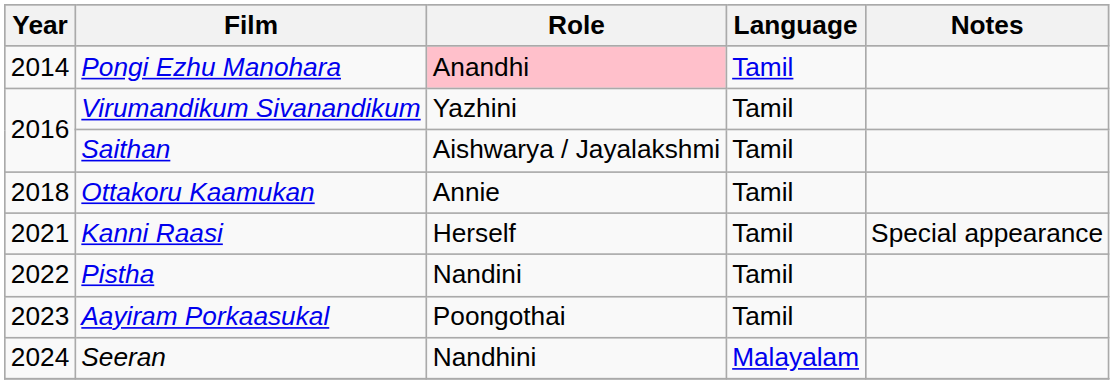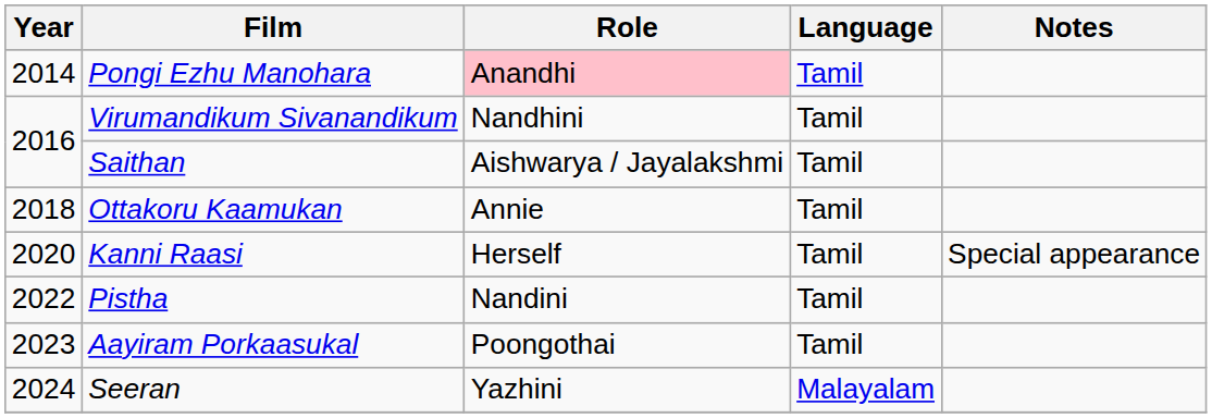Virumandikum Sivanandikum | Role: Yazhini -> Nandhini
Kanni Raasi | Year: 2021 -> 2020
Seeran | Role: Nandhini -> Yazhini
